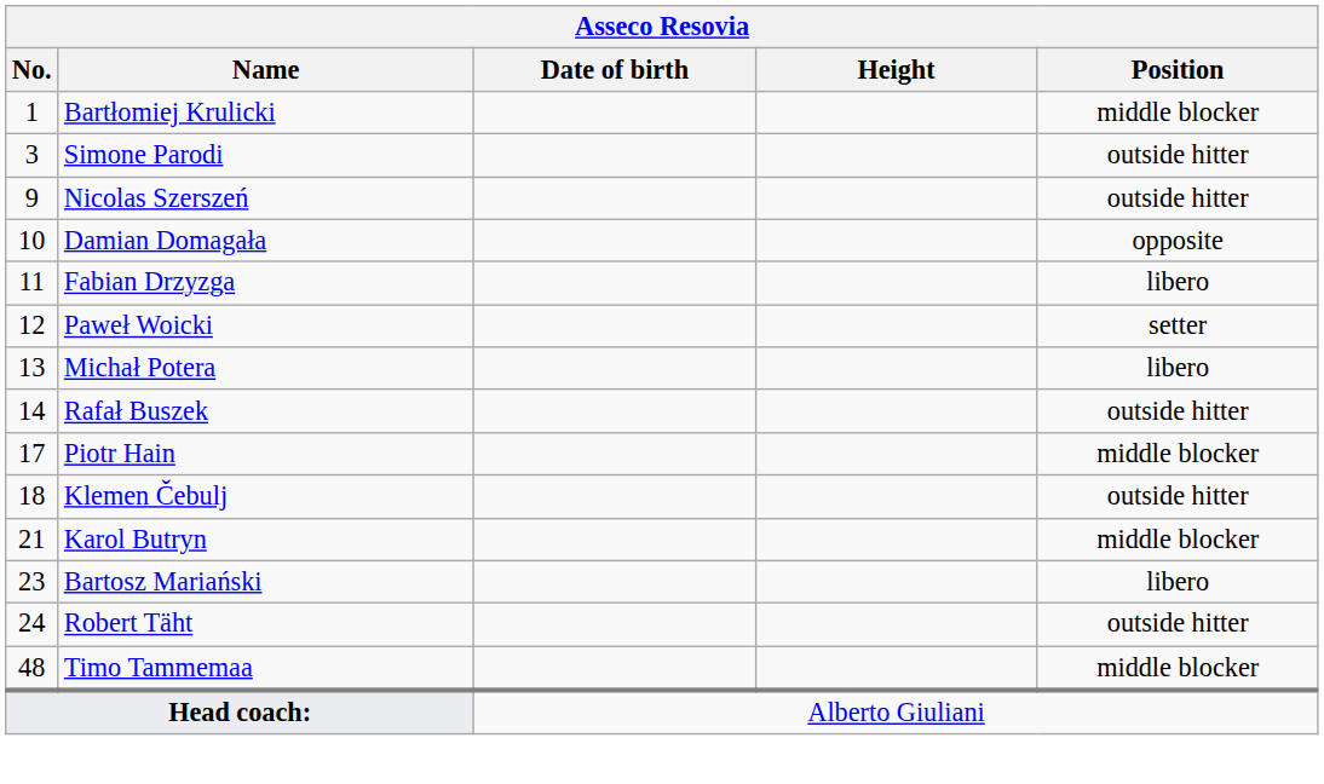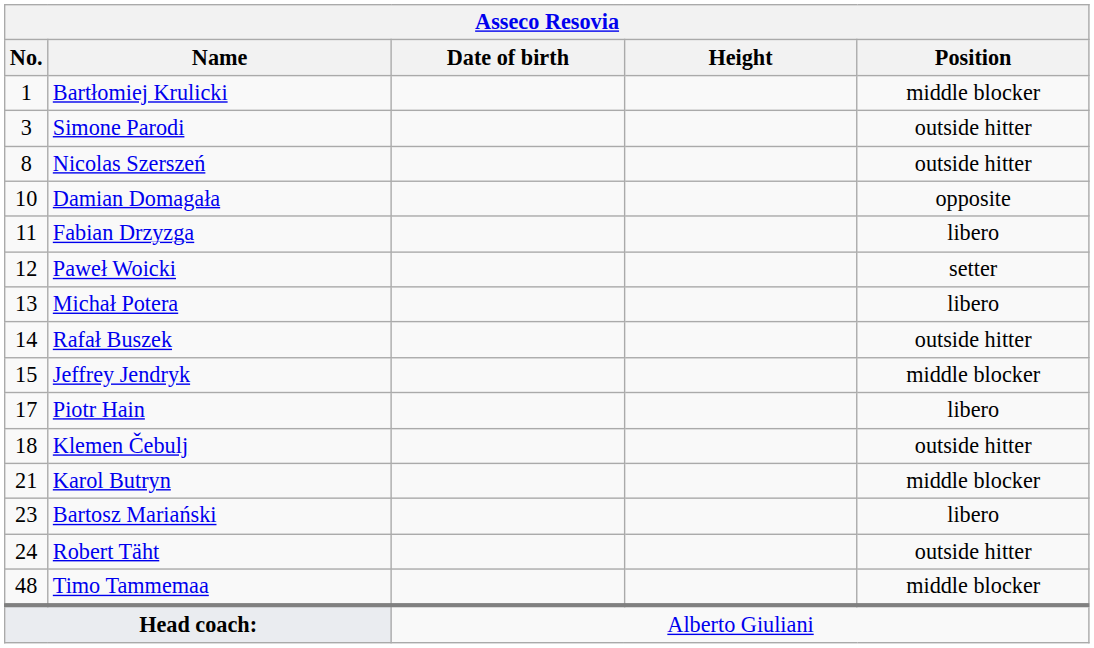Nicolas Szerszeń | No.: 9 -> 8
+ row: 15 | Jeffrey Jendryk | middle blocker
Piotr Hain | Position: middle blocker -> libero
